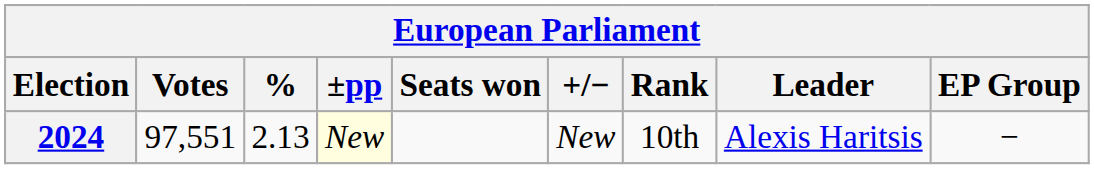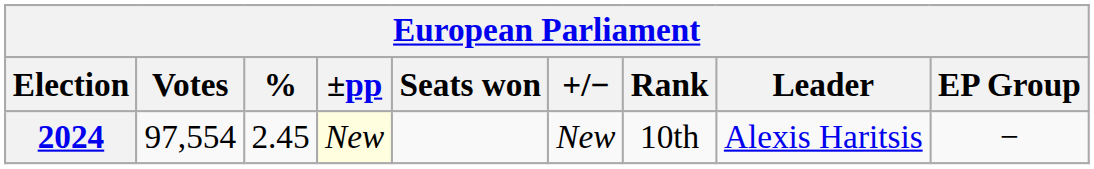2024 | Votes: 97,551 -> 97,554
2024 | %: 2.13 -> 2.45
